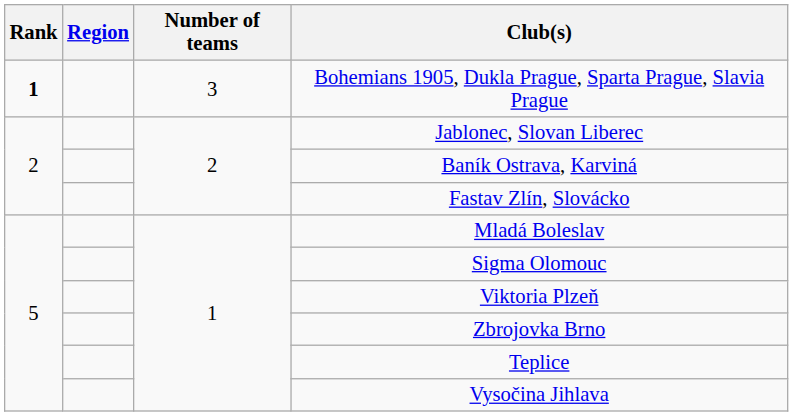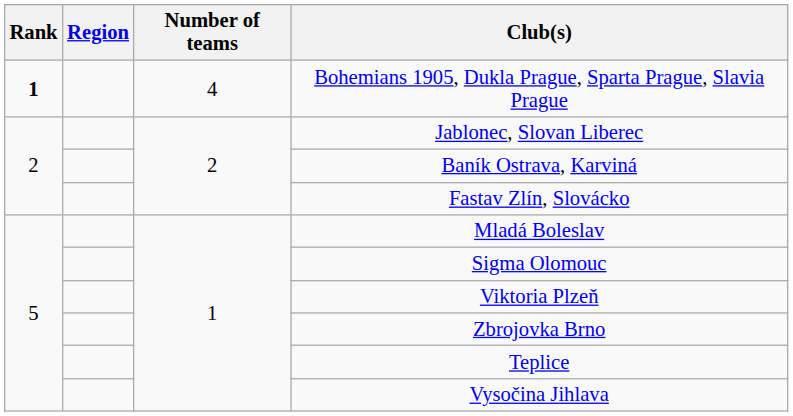Bohemians 1905, Dukla Prague, Sparta Prague, Slavia Prague | Number of teams: 3 -> 4
